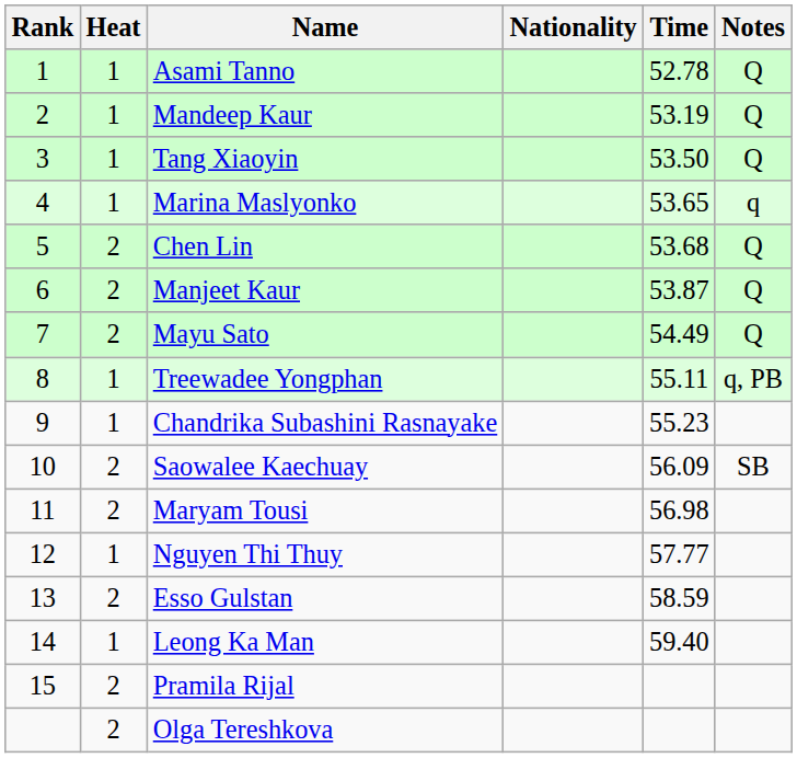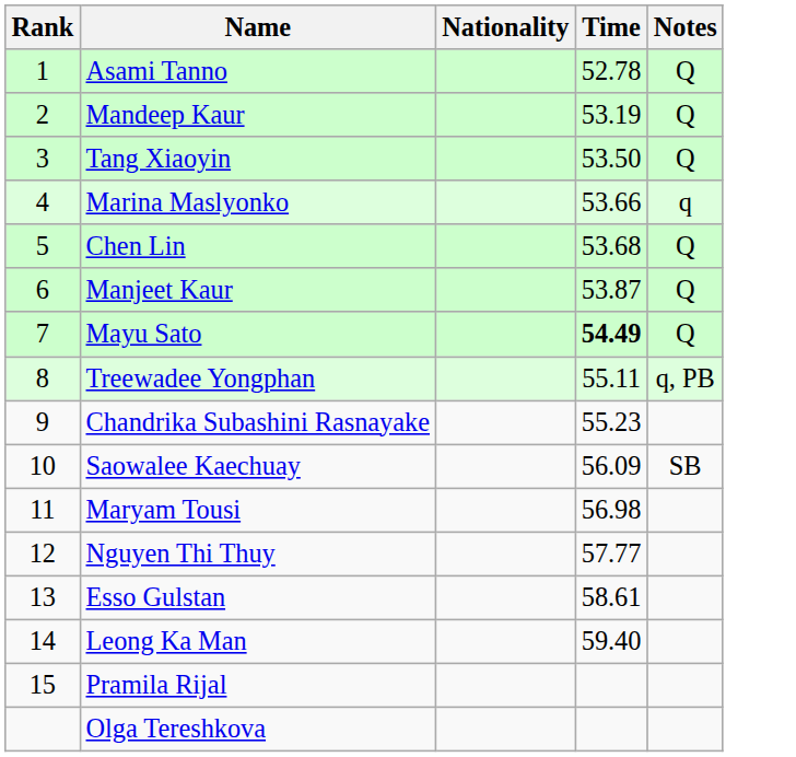- column: Heat | 1 | 1 | 1 | 1 | 2 | 2 | 2 | 1 | 1 | 2 | 2 | 1 | 2 | 1 | 2 | 2
Marina Maslyonko | Time: 53.65 -> 53.66
Mayu Sato | Time: normal -> bold
Esso Gulstan | Time: 58.59 -> 58.61
